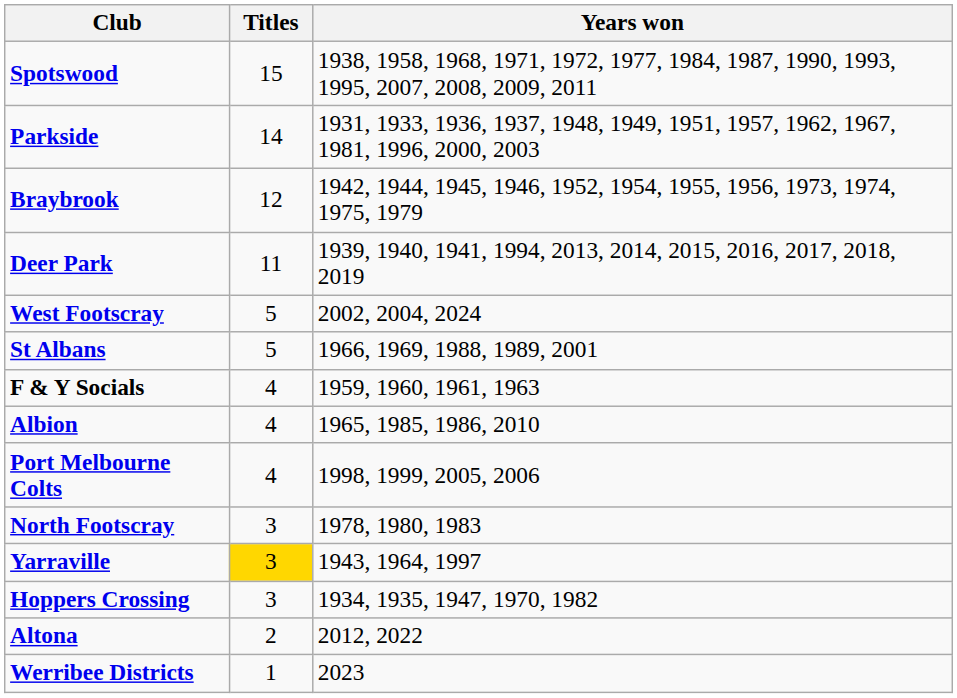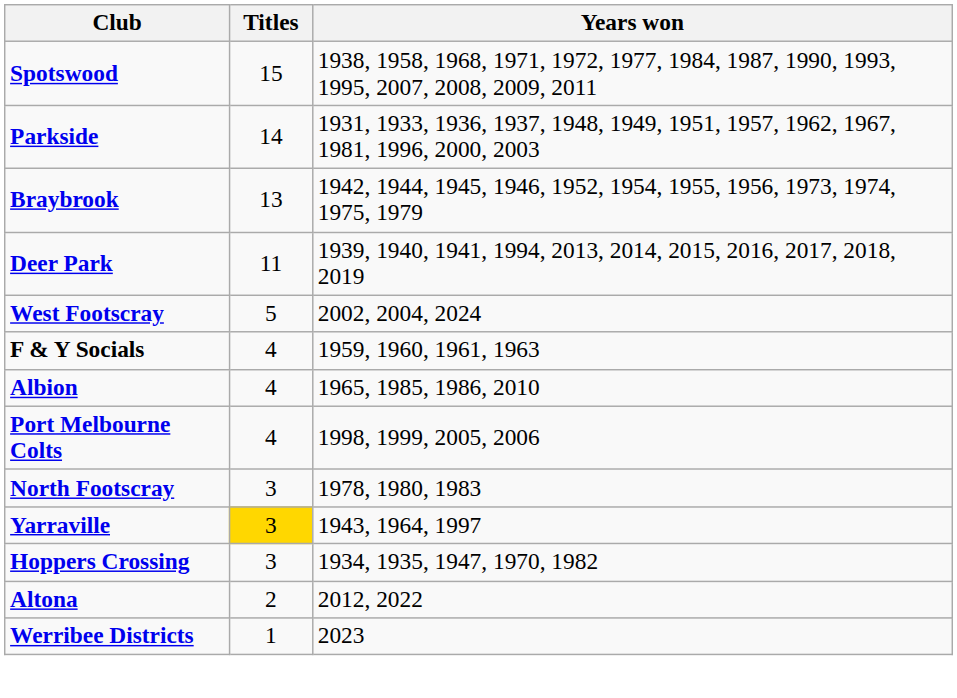Braybrook | Titles: 12 -> 13
- row: St Albans | 5 | 1966, 1969, 1988, 1989, 2001
